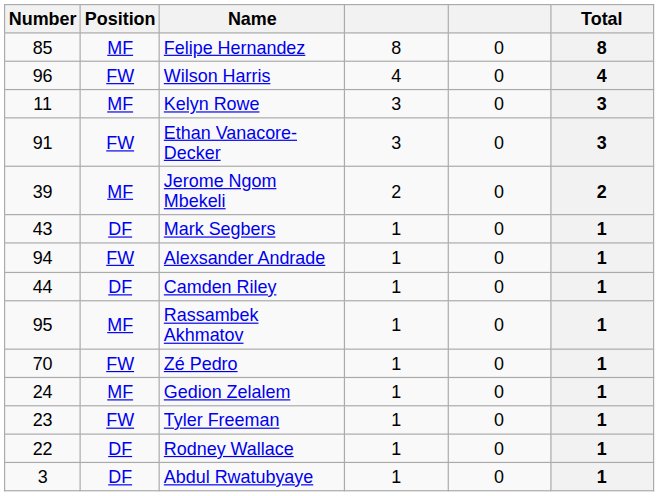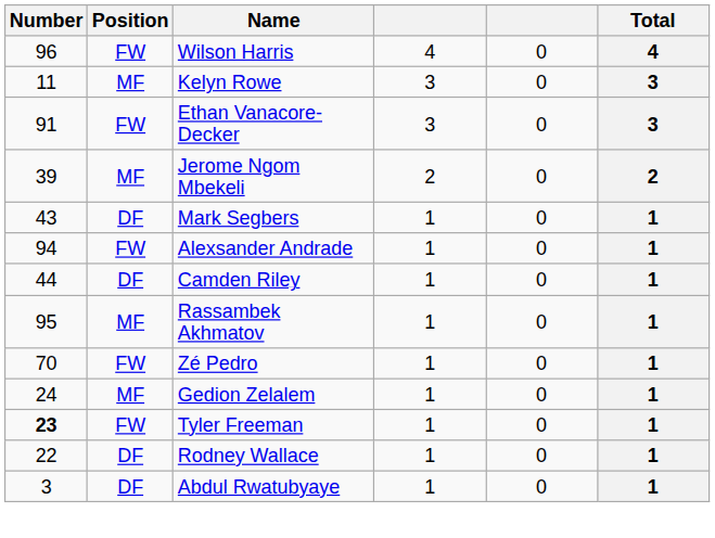- row: 85 | MF | Felipe Hernandez | 8 | 0 | 8
Tyler Freeman | Number: normal -> bold
